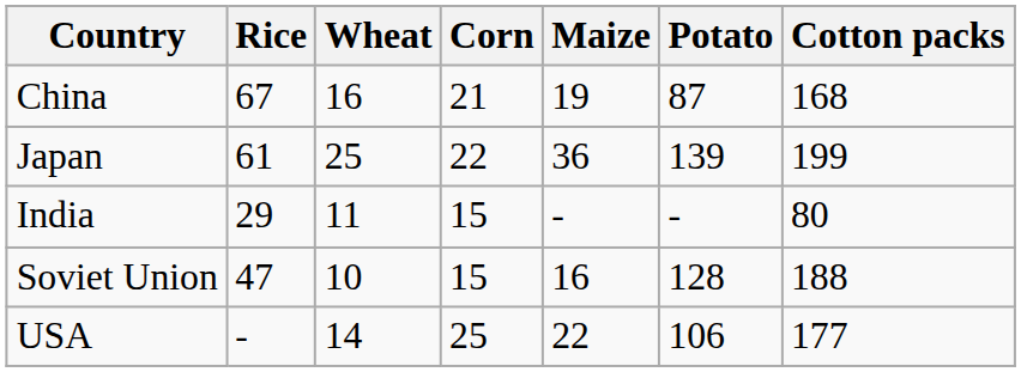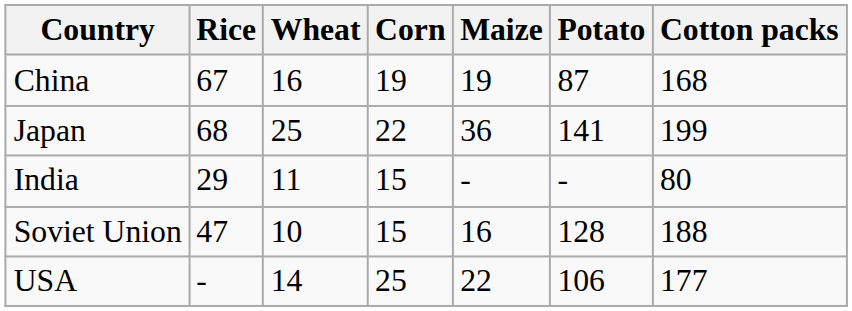China | Corn: 21 -> 19
Japan | Rice: 61 -> 68
Japan | Potato: 139 -> 141
